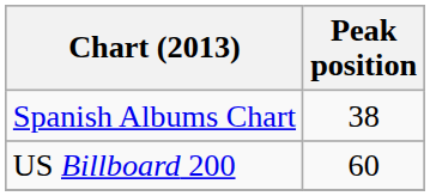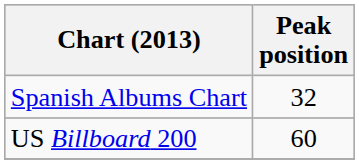Spanish Albums Chart | Peak position: 38 -> 32
